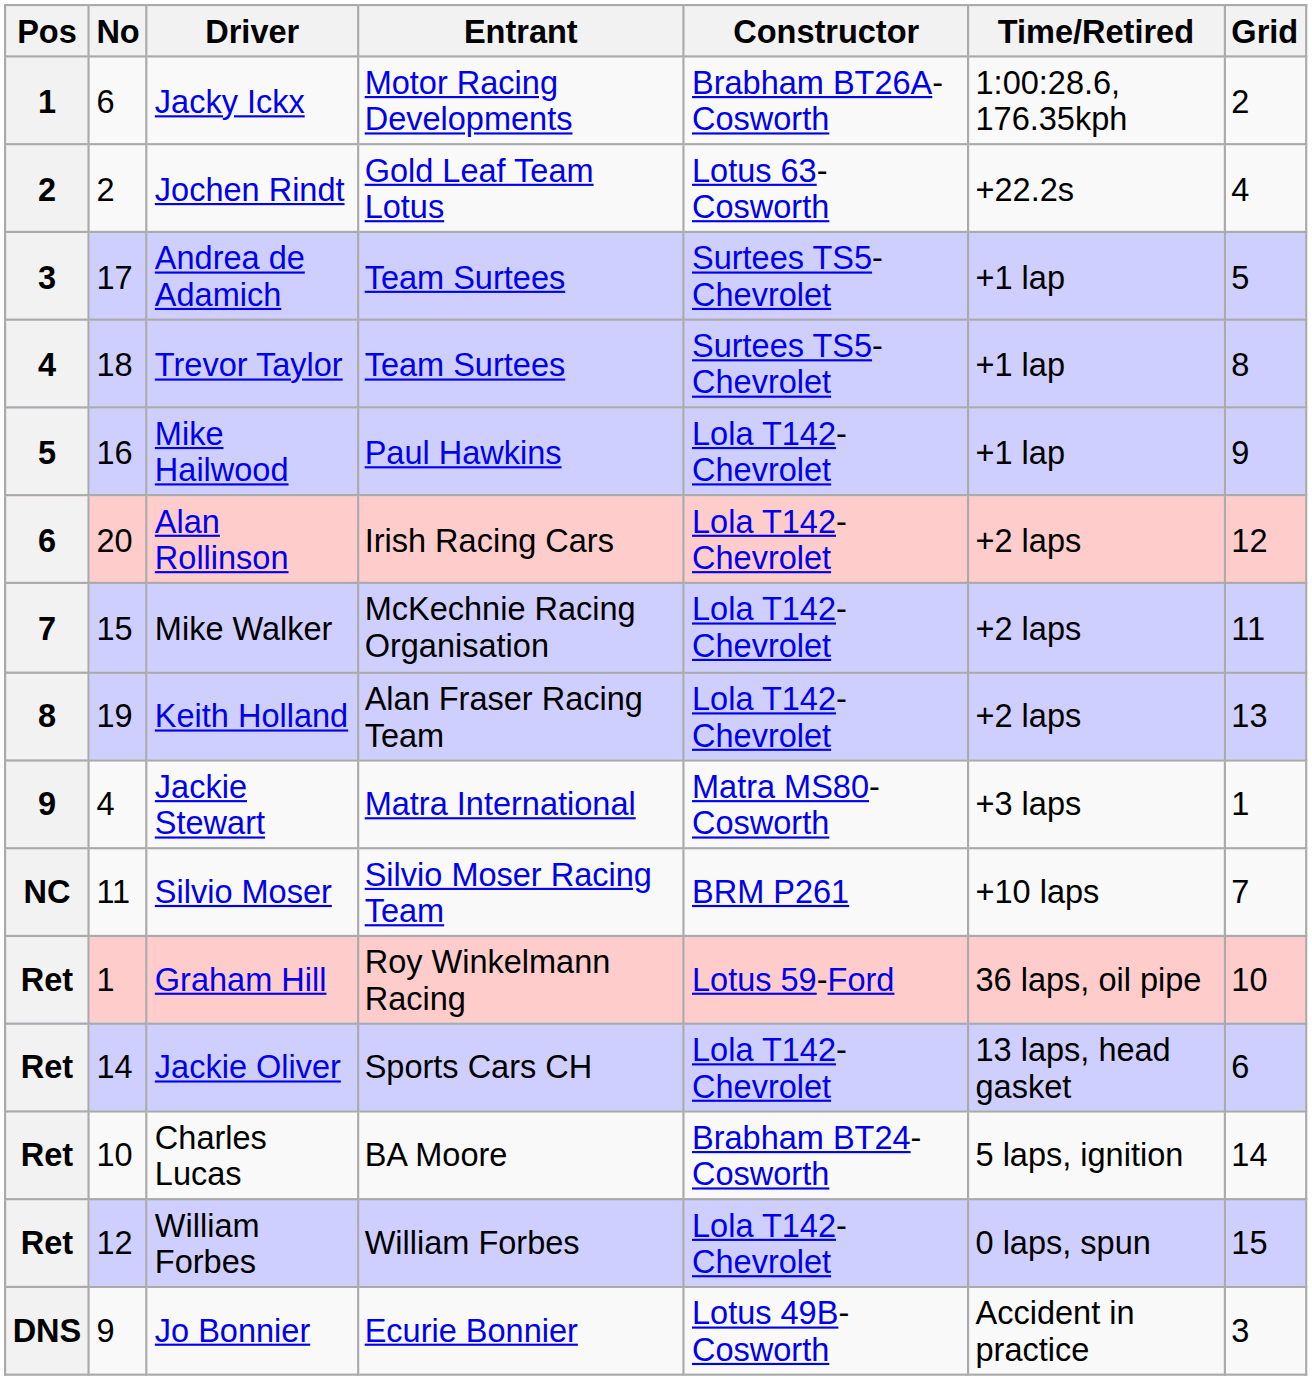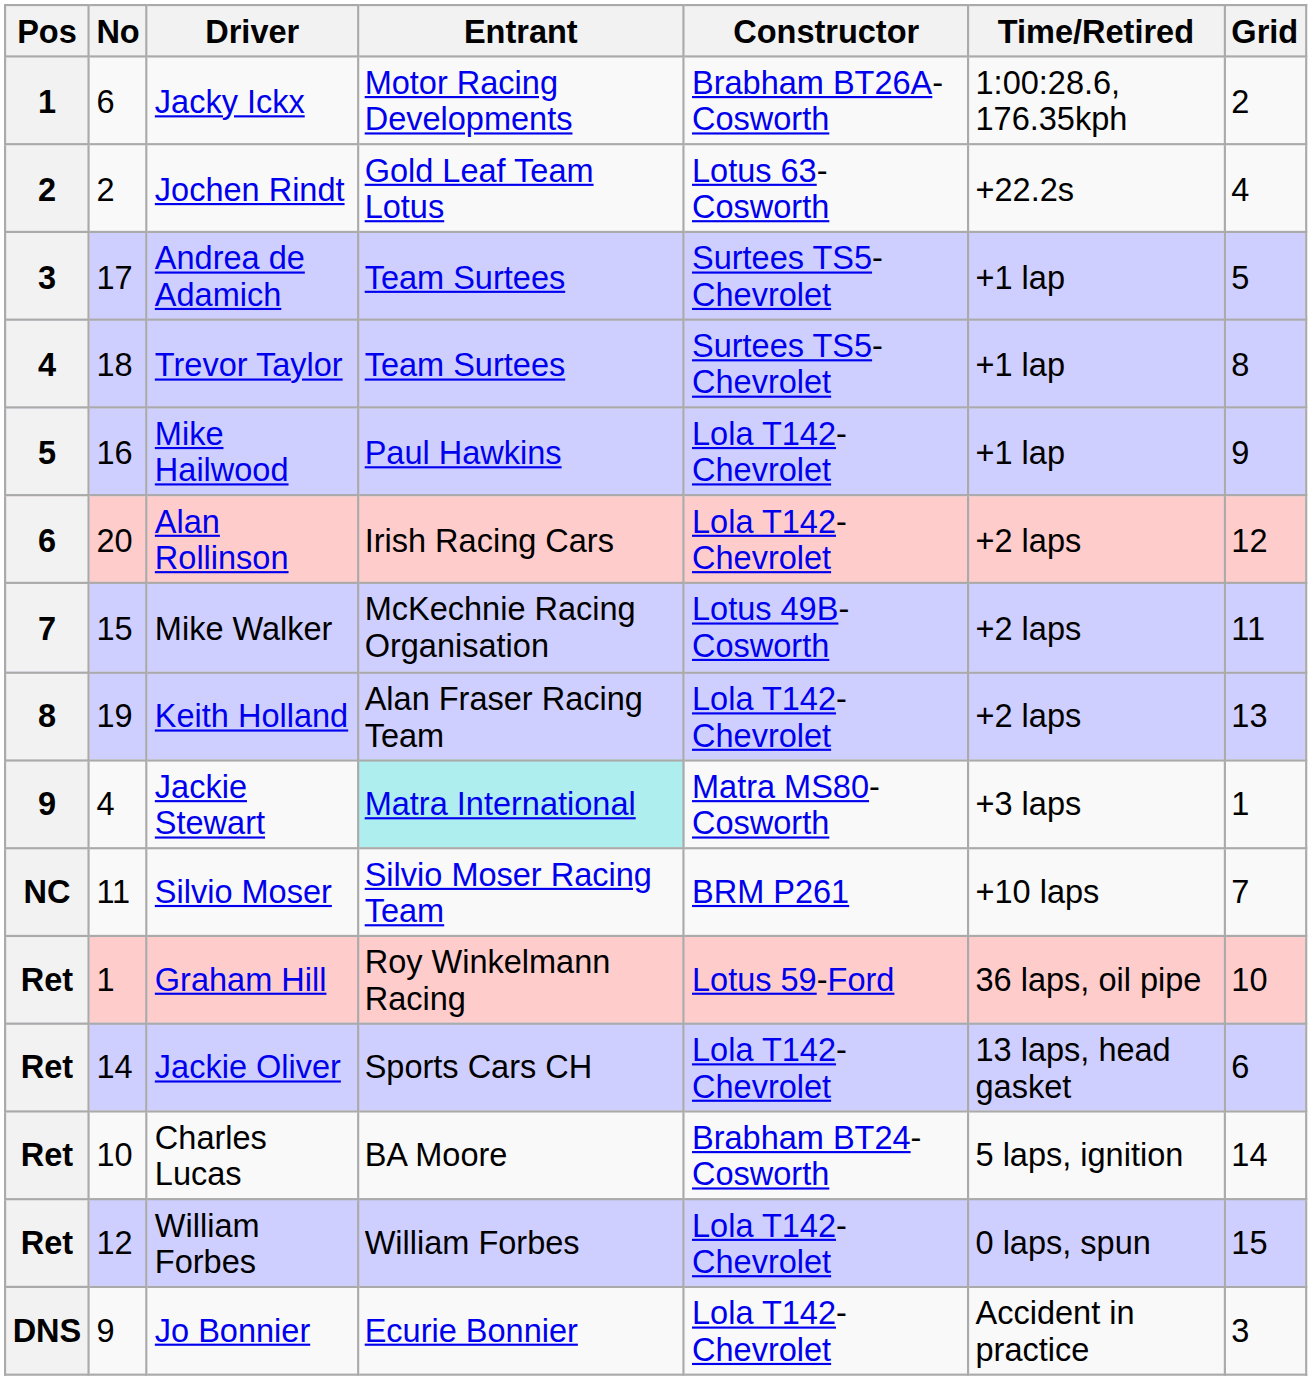Mike Walker | Constructor: Lola T142-Chevrolet -> Lotus 49B-Cosworth
Jackie Stewart | Entrant: no background -> paleturquoise background
Jo Bonnier | Constructor: Lotus 49B-Cosworth -> Lola T142-Chevrolet
